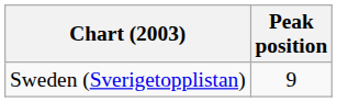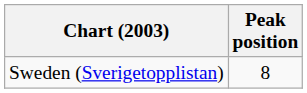Sweden (Sverigetopplistan) | Peak position: 9 -> 8
